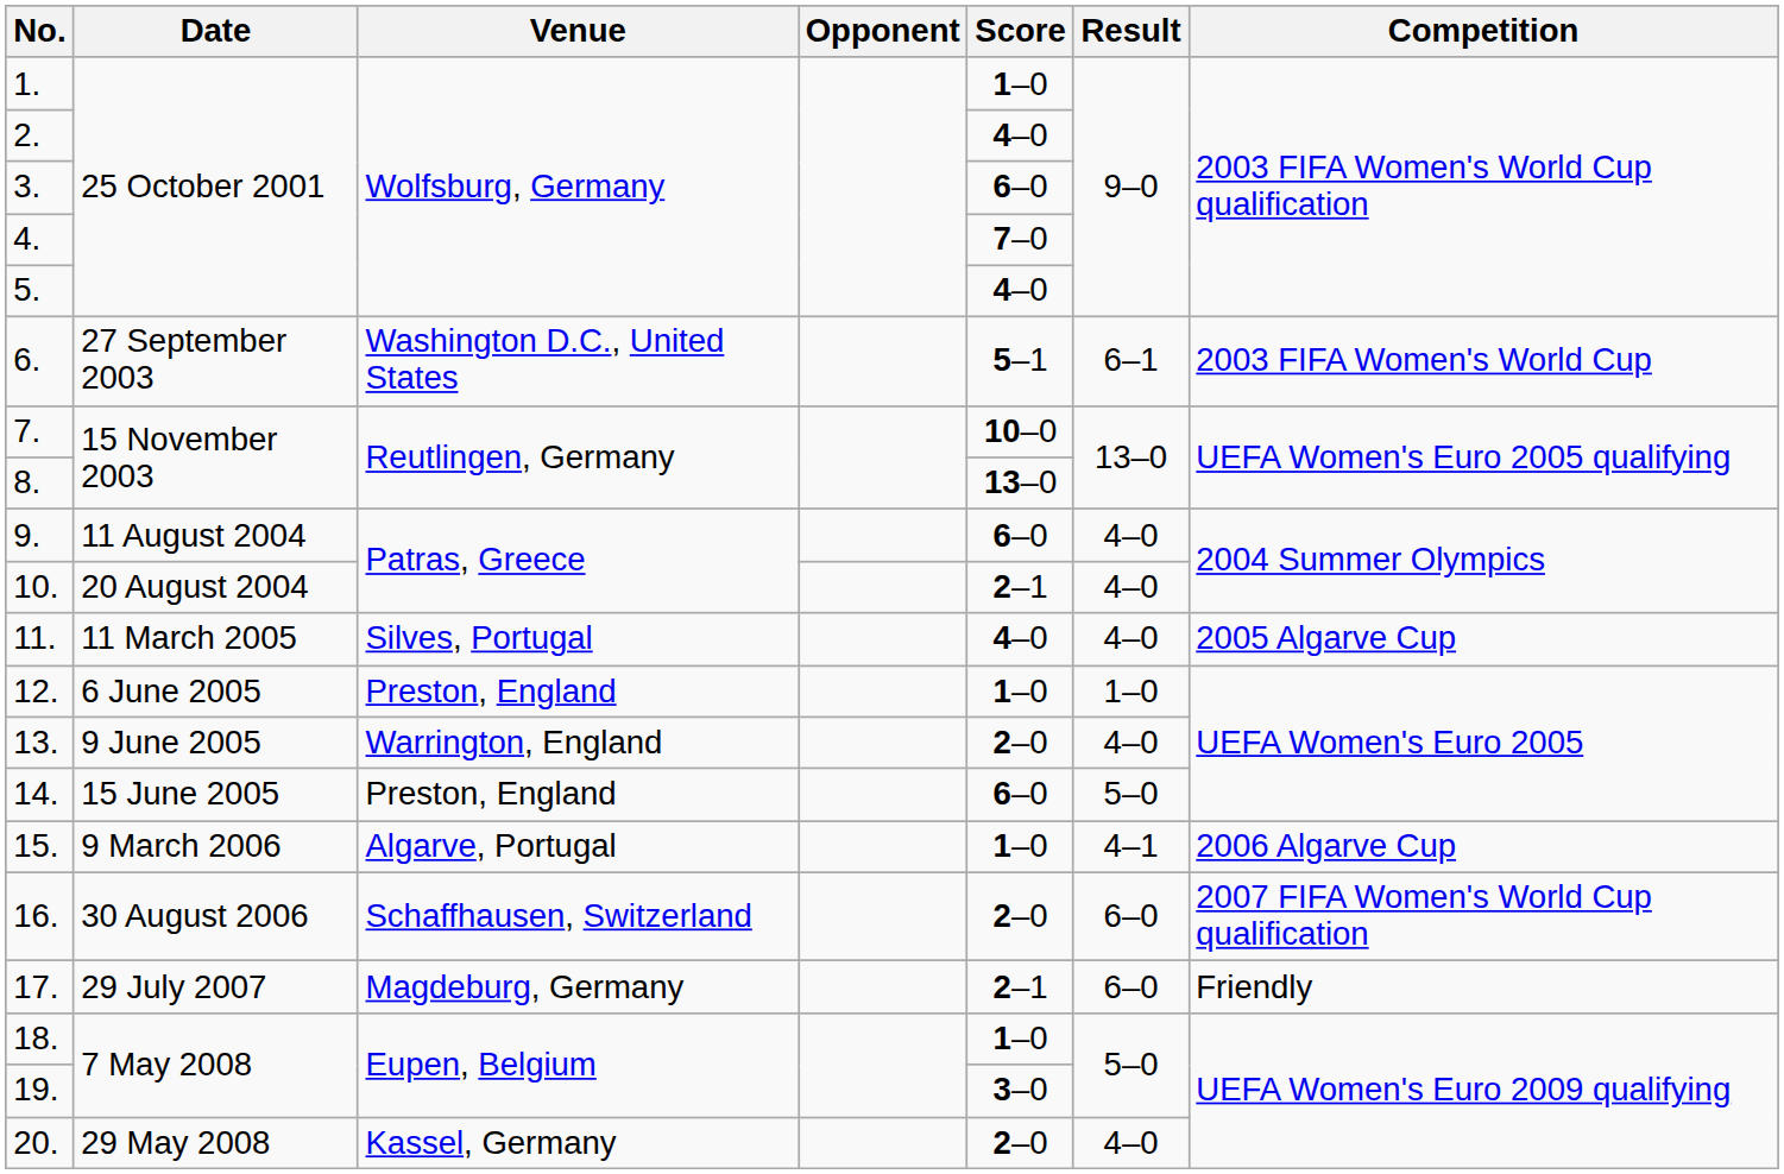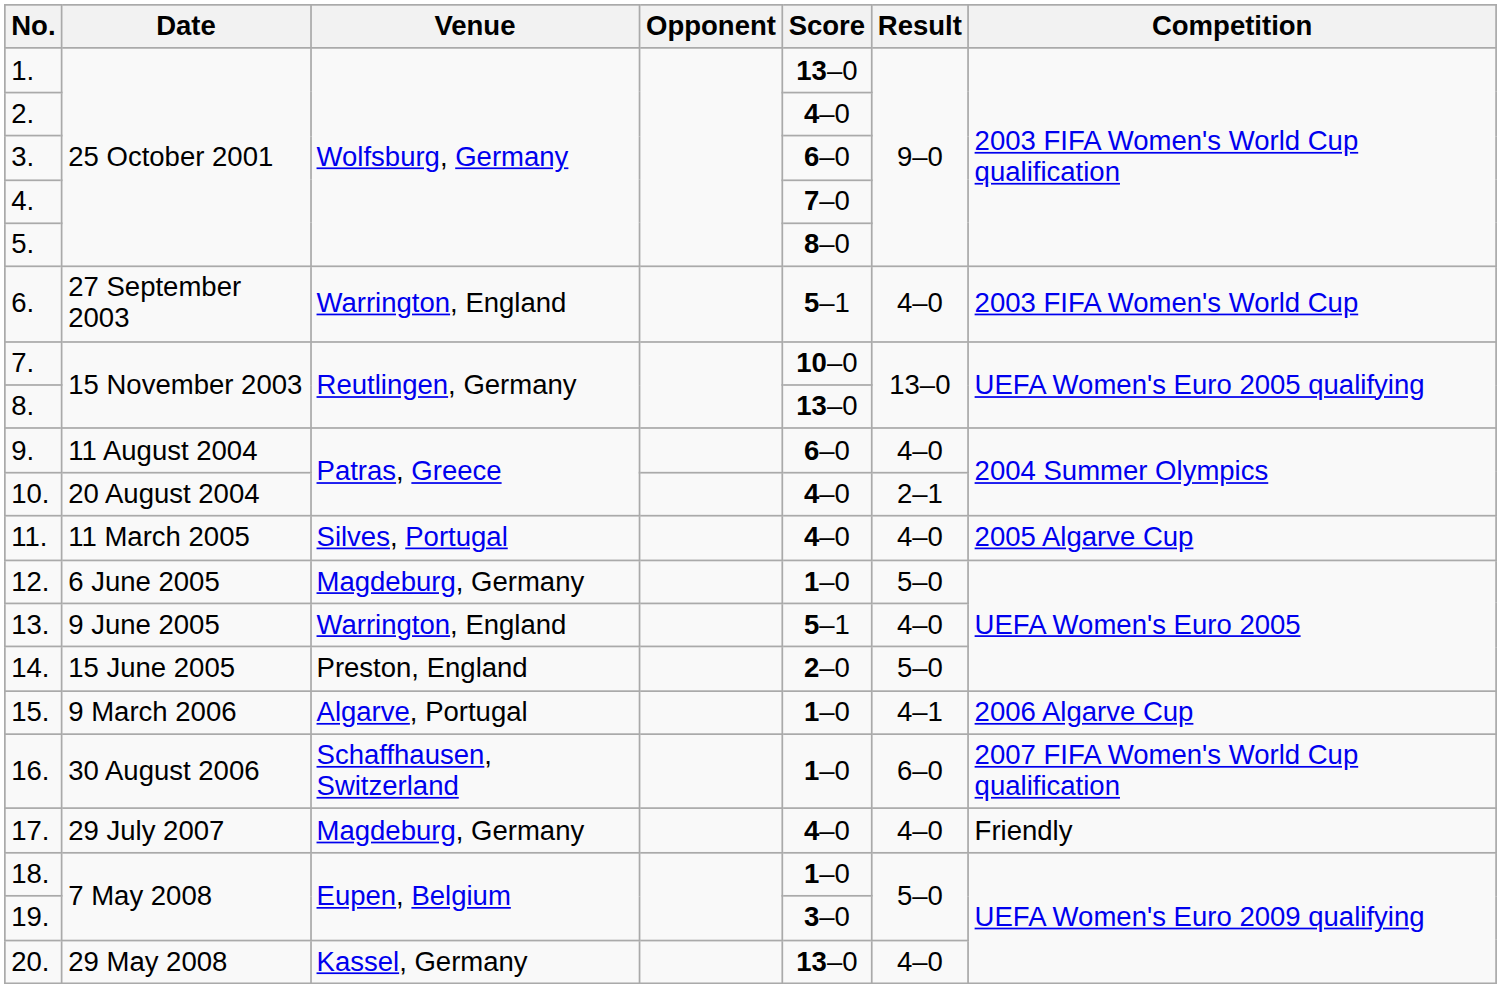1. | Score: 1–0 -> 13–0
5. | Score: 4–0 -> 8–0
6. | Venue: Washington D.C., United States -> Warrington, England
6. | Result: 6–1 -> 4–0
10. | Score: 2–1 -> 4–0
10. | Result: 4–0 -> 2–1
12. | Venue: Preston, England -> Magdeburg, Germany
12. | Result: 1–0 -> 5–0
13. | Score: 2–0 -> 5–1
14. | Score: 6–0 -> 2–0
16. | Score: 2–0 -> 1–0
17. | Score: 2–1 -> 4–0
17. | Result: 6–0 -> 4–0
20. | Score: 2–0 -> 13–0
